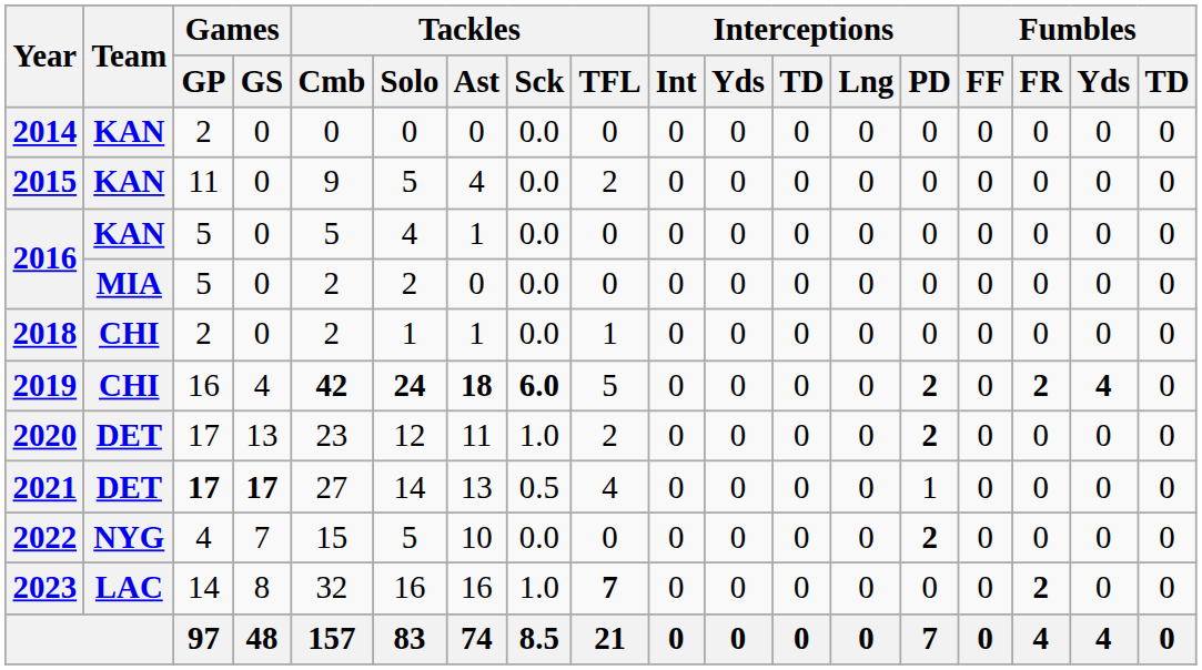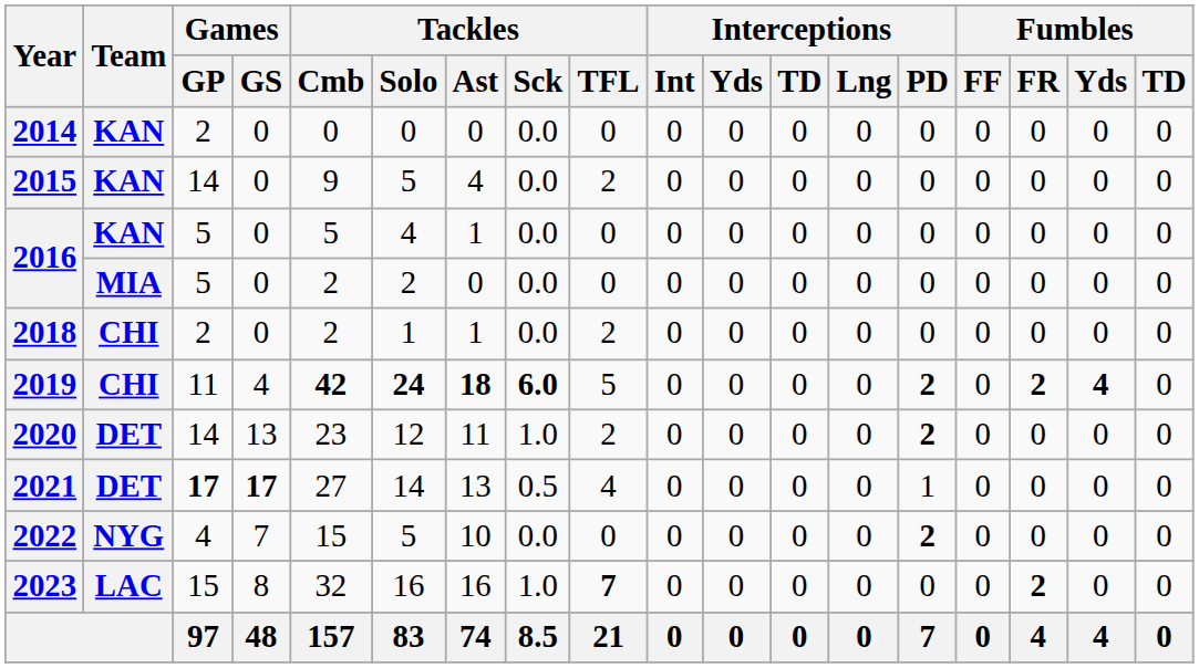2015 | Games / GP: 11 -> 14
2018 | Tackles / TFL: 1 -> 2
2019 | Games / GP: 16 -> 11
2020 | Games / GP: 17 -> 14
2023 | Games / GP: 14 -> 15
